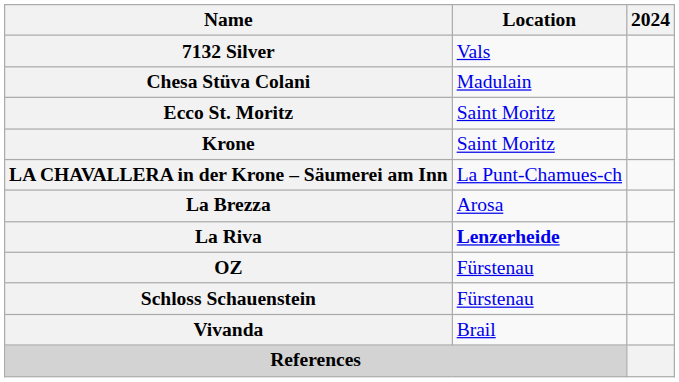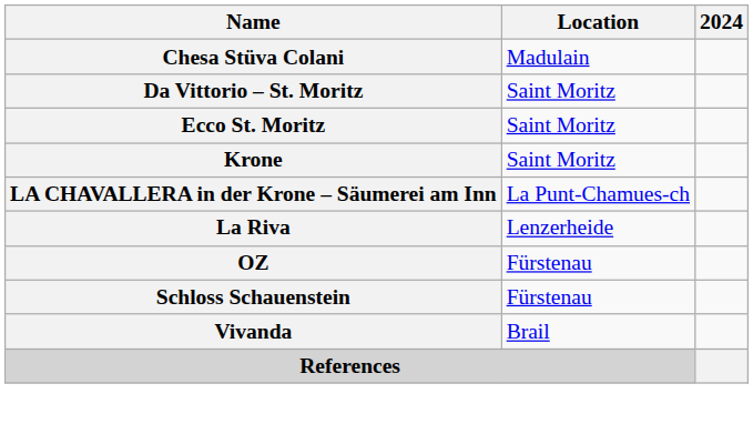- row: 7132 Silver | Vals
+ row: Da Vittorio – St. Moritz | Saint Moritz
- row: La Brezza | Arosa
La Riva | Location: bold -> normal
